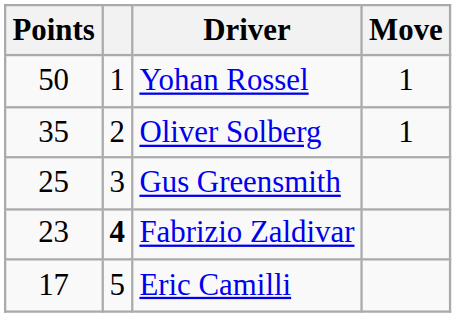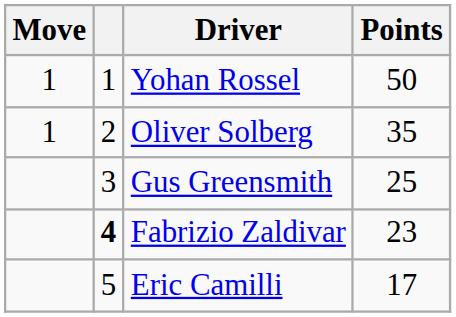columns swapped: Move <-> Points
